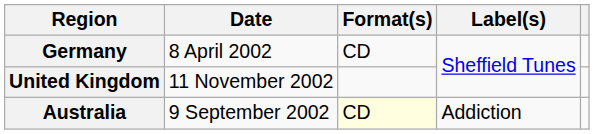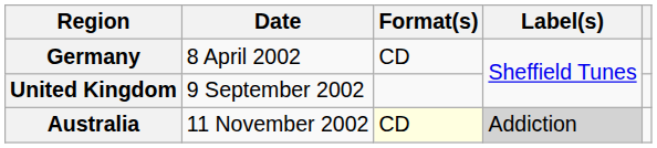United Kingdom | Date: 11 November 2002 -> 9 September 2002
Australia | Date: 9 September 2002 -> 11 November 2002
Australia | Label(s): no background -> lightgrey background
